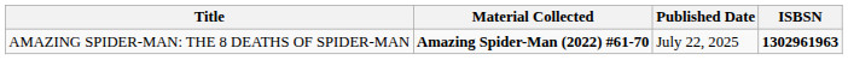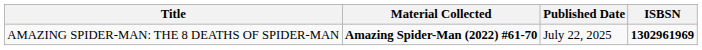AMAZING SPIDER-MAN: THE 8 DEATHS OF SPIDER-MAN | ISBSN: 1302961963 -> 1302961969
